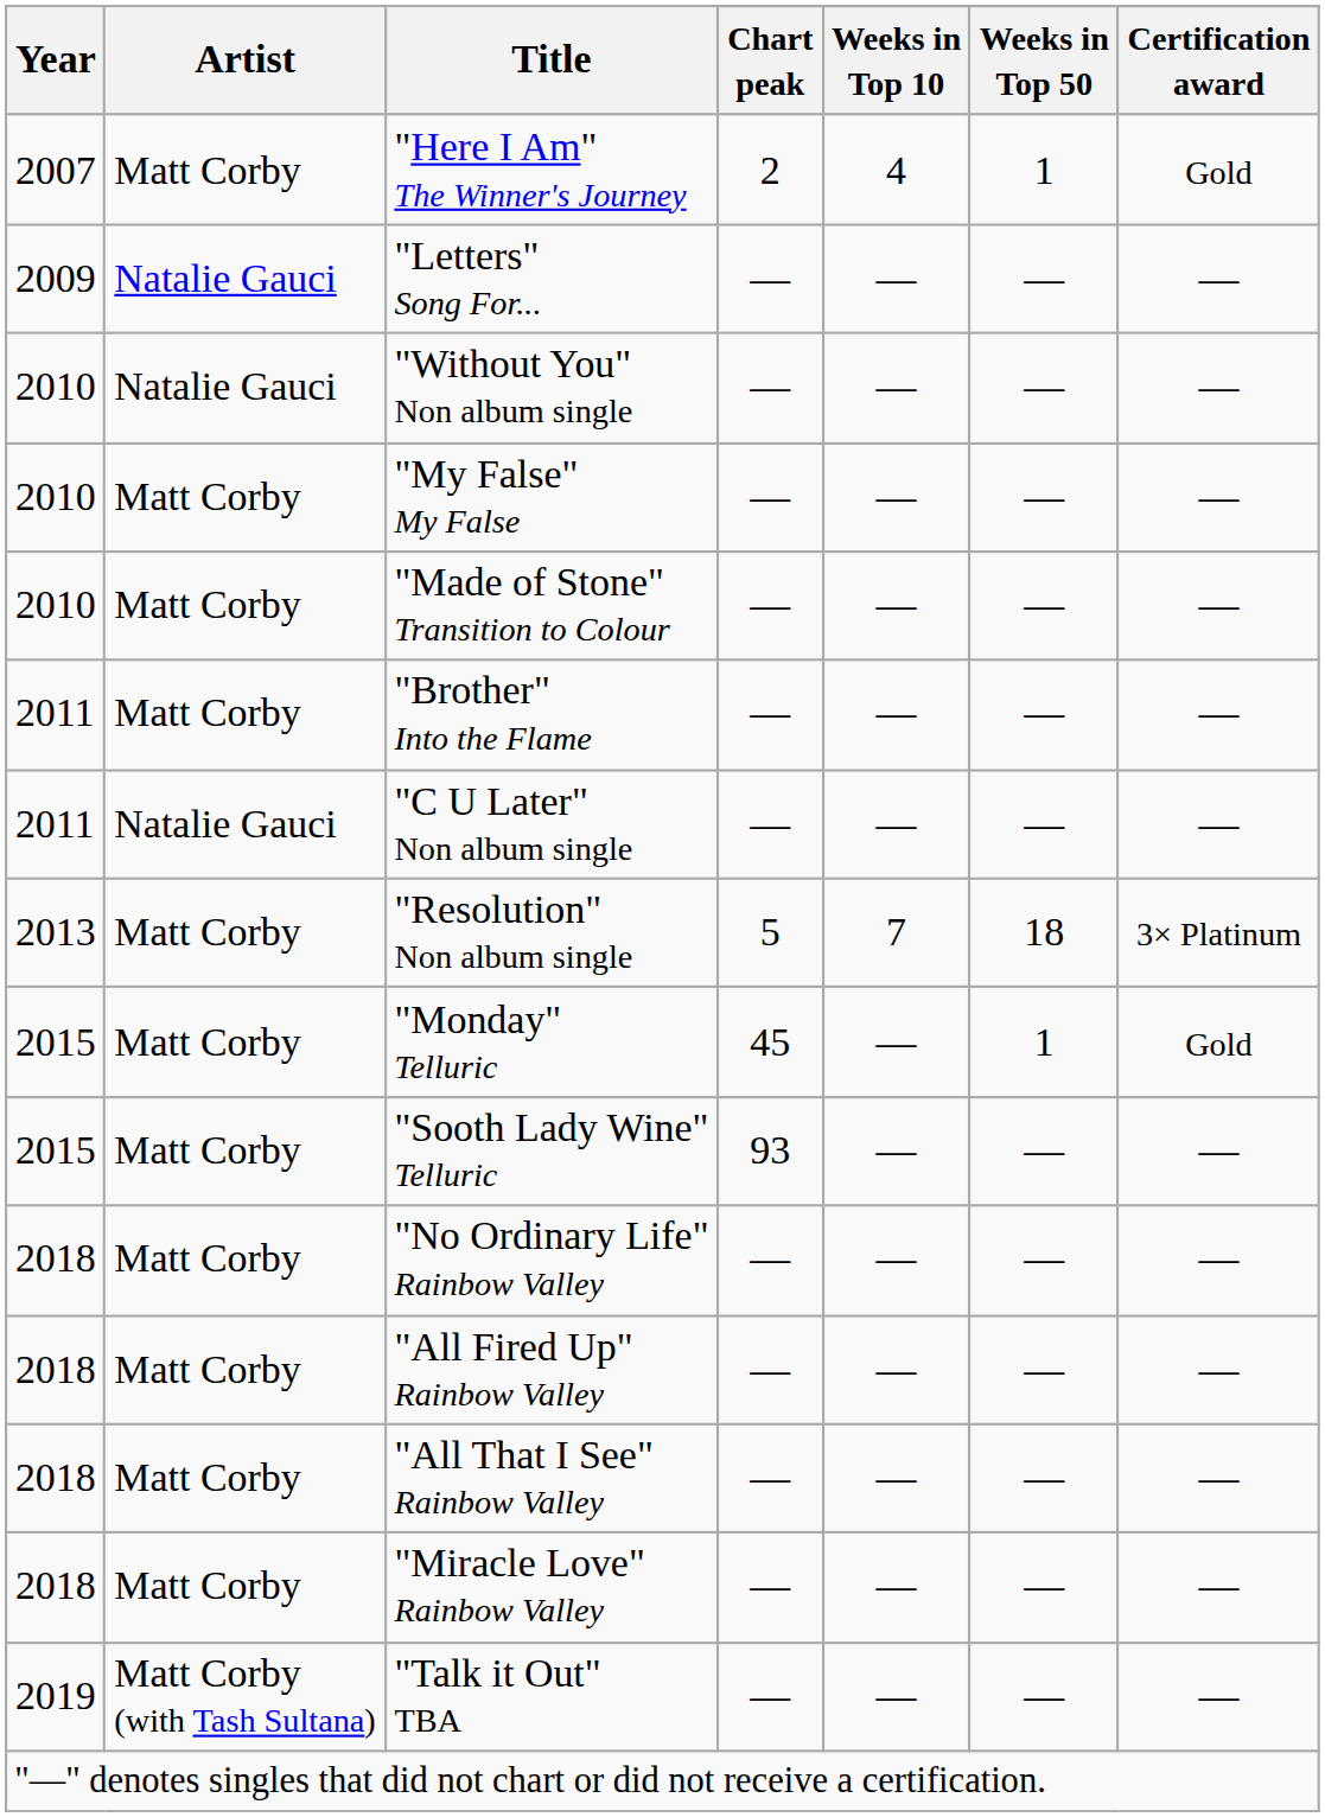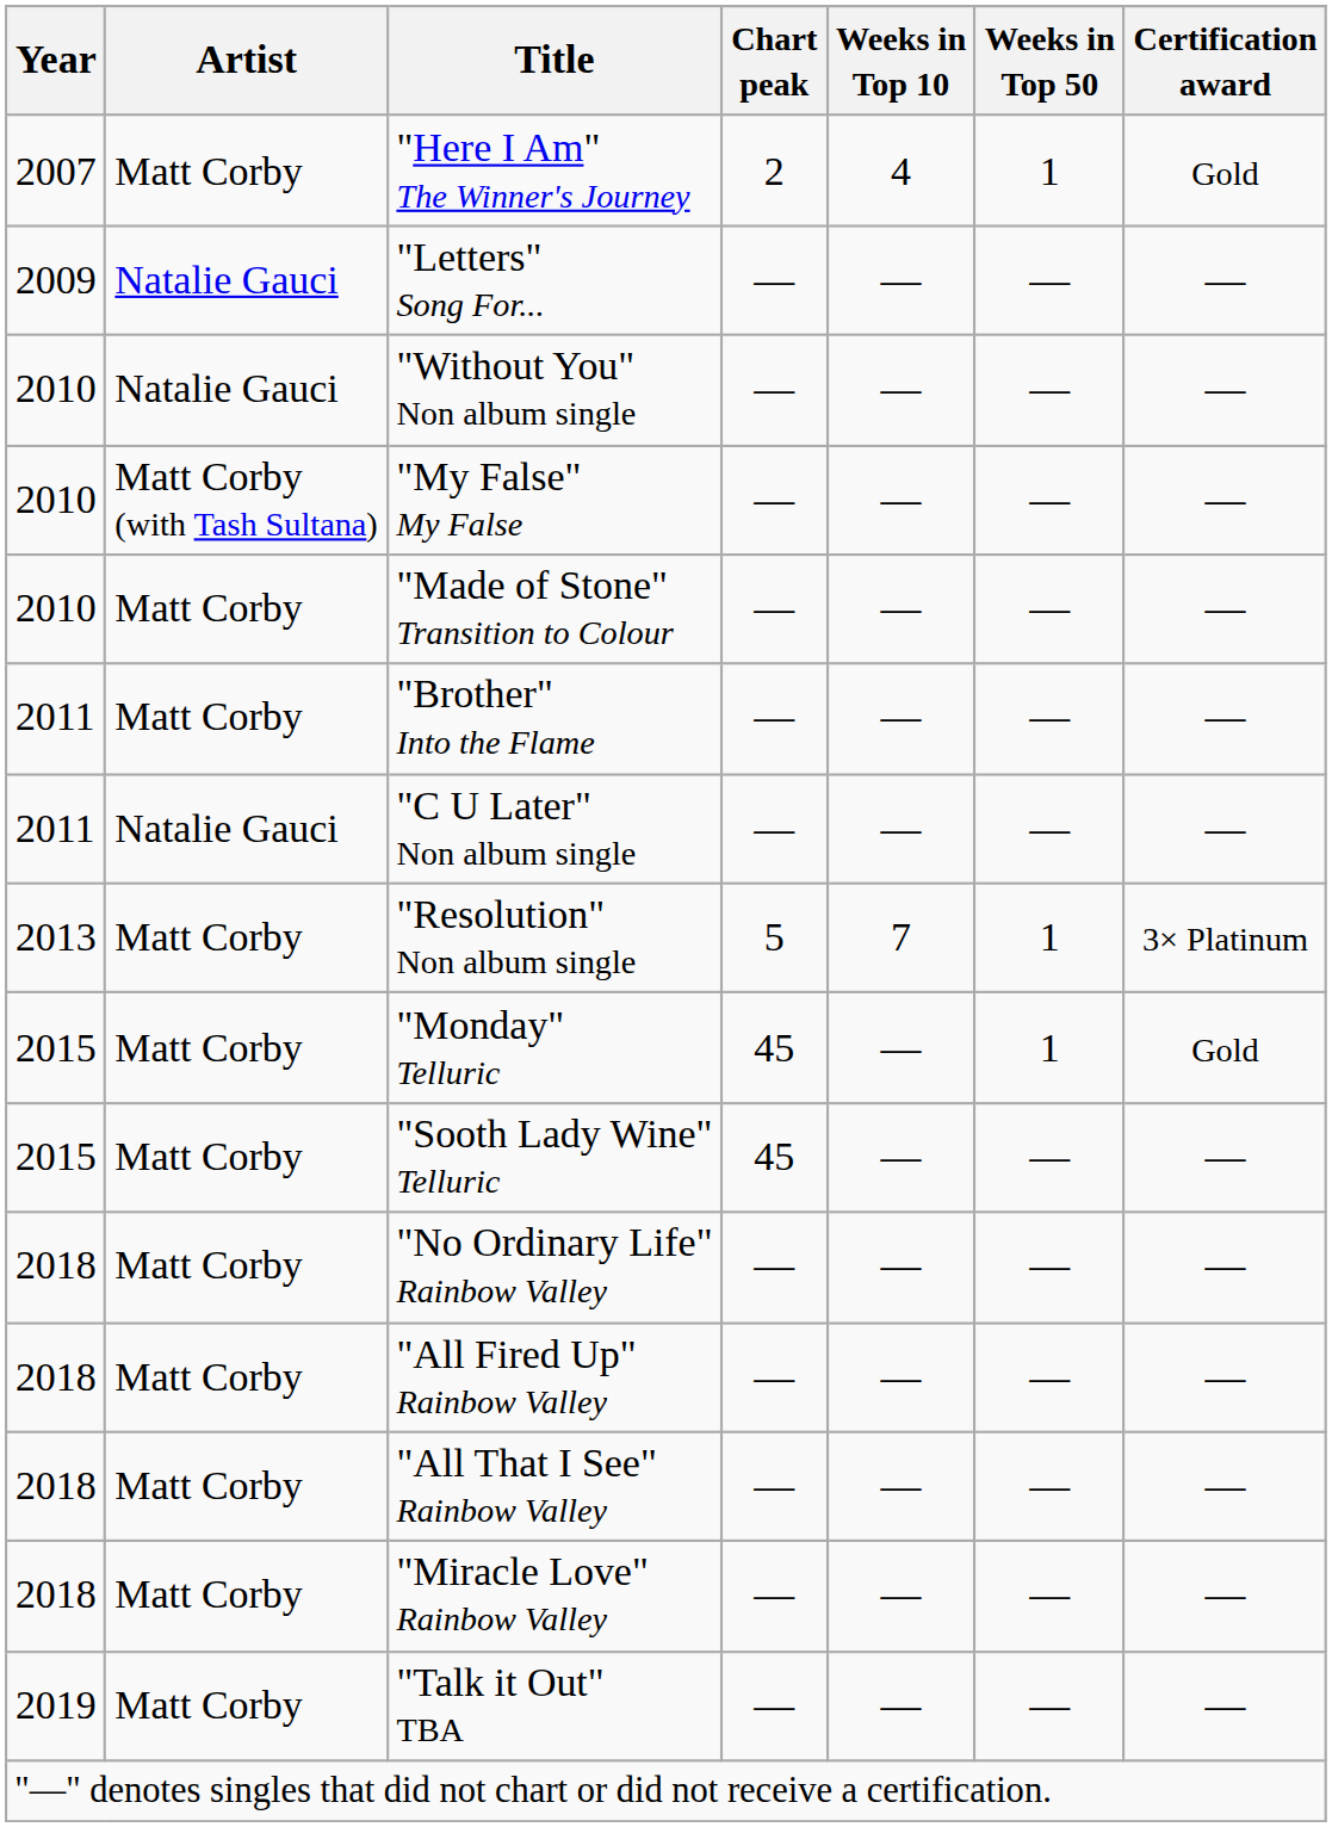"My False" My False | Artist: Matt Corby -> Matt Corby (with Tash Sultana)
"Resolution" Non album single | Weeks in Top 50: 18 -> 1
"Sooth Lady Wine" Telluric | Chart peak: 93 -> 45
"Talk it Out" TBA | Artist: Matt Corby (with Tash Sultana) -> Matt Corby
